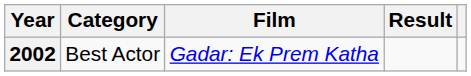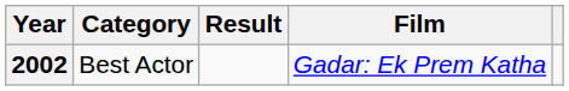columns swapped: Film <-> Result
